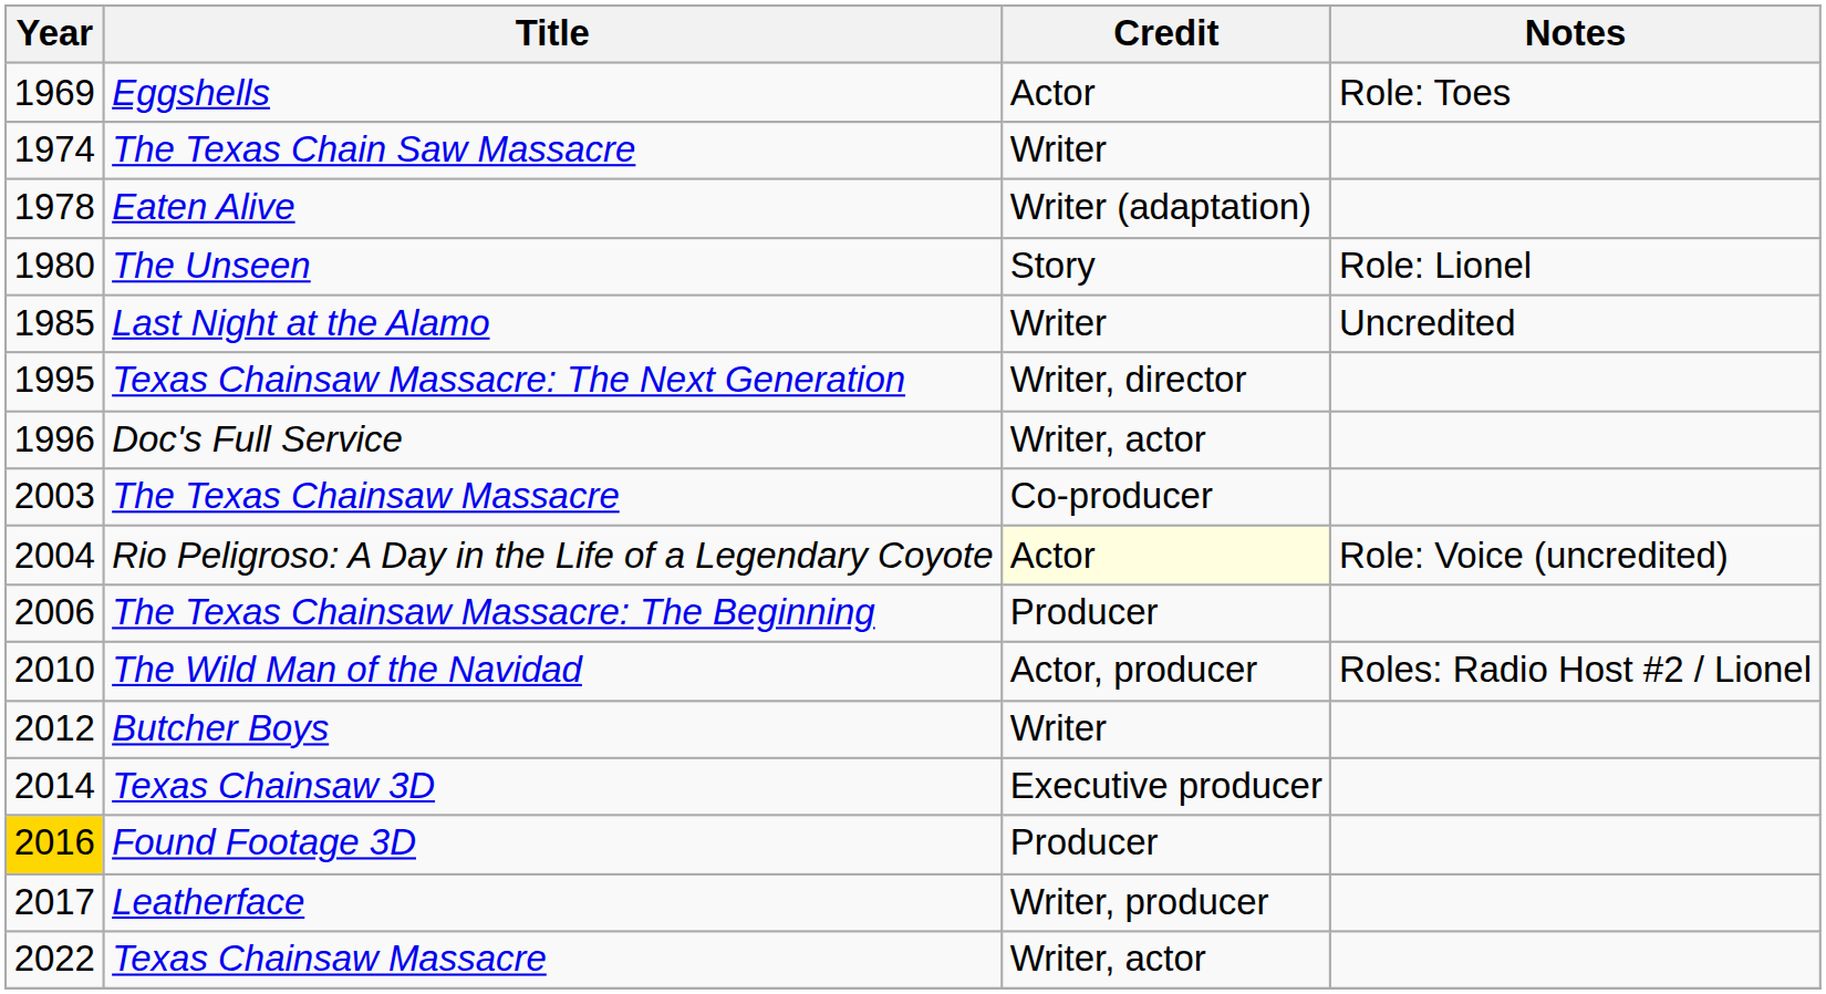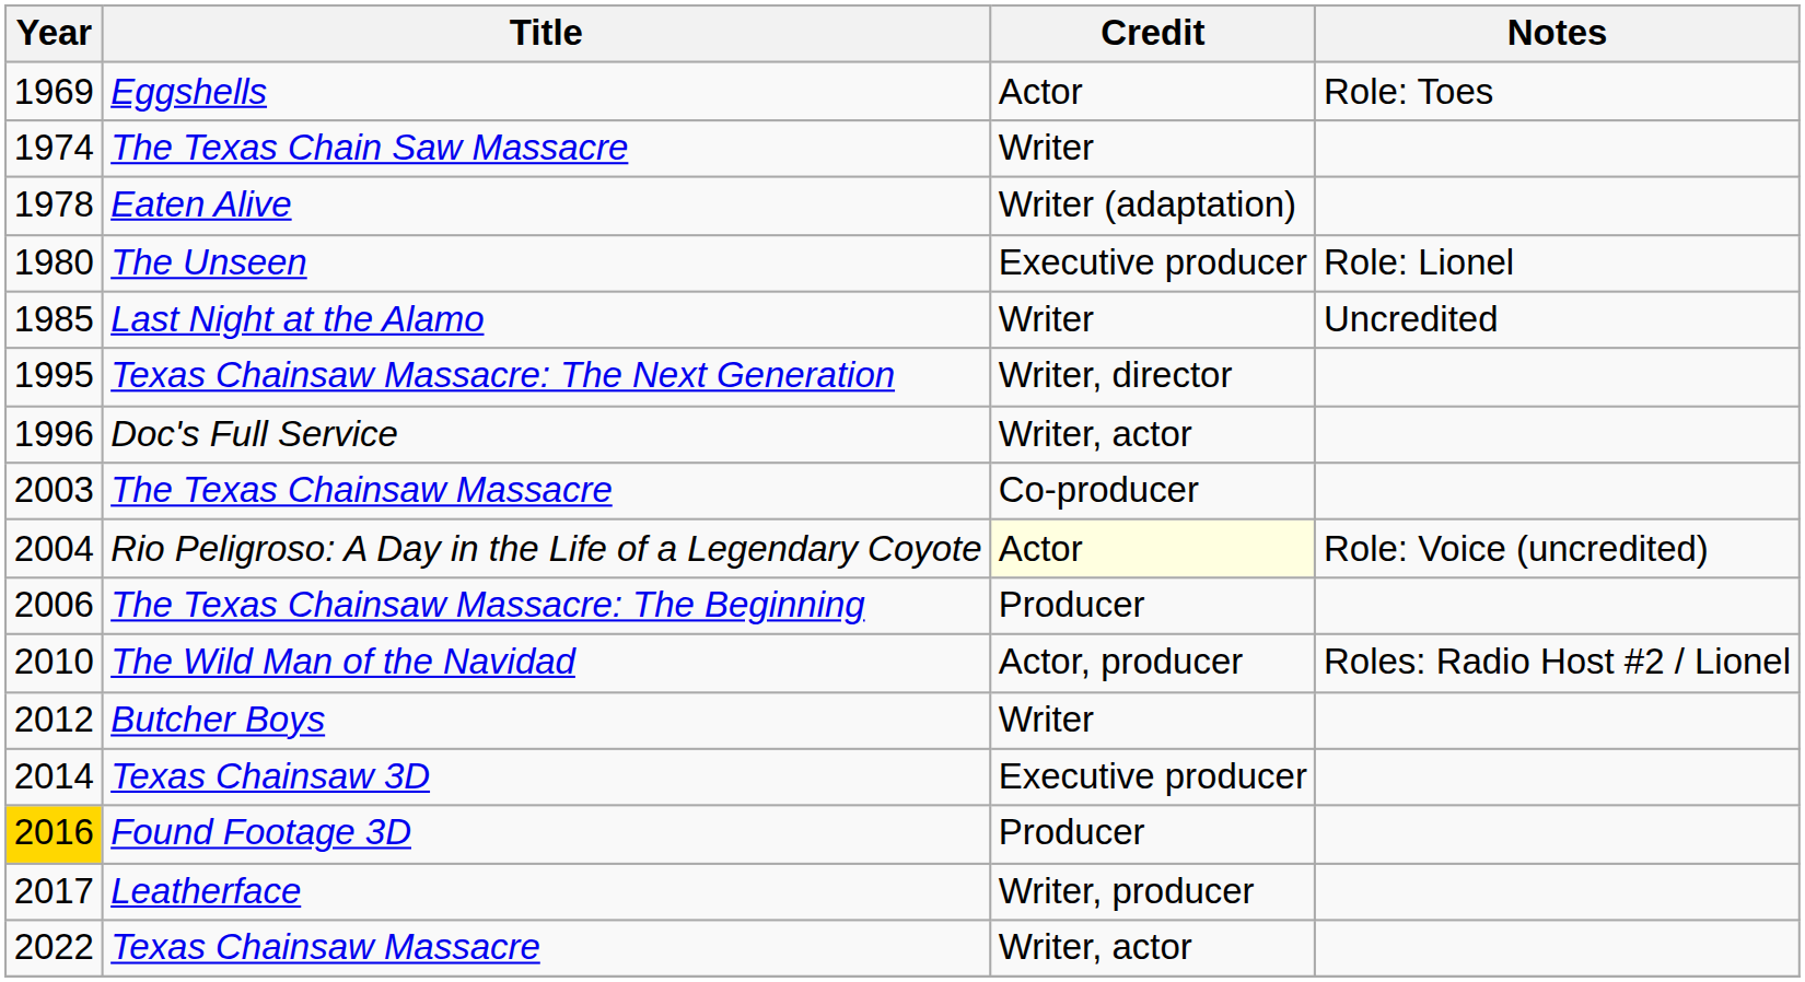The Unseen | Credit: Story -> Executive producer
